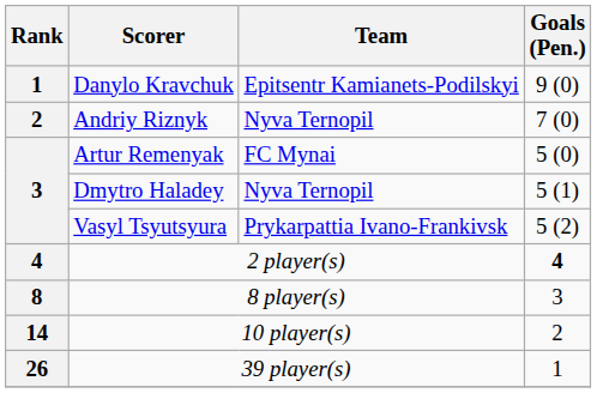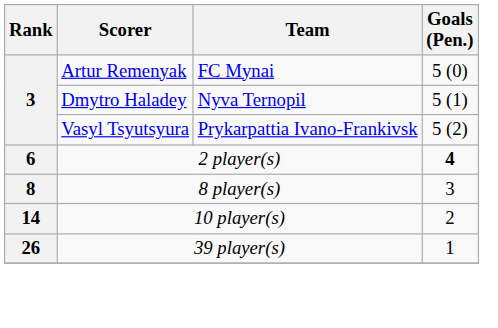- row: 1 | Danylo Kravchuk | Epitsentr Kamianets-Podilskyi | 9 (0)
- row: 2 | Andriy Riznyk | Nyva Ternopil | 7 (0)
2 player(s) | Rank: 4 -> 6
